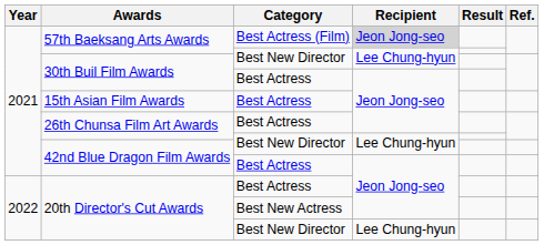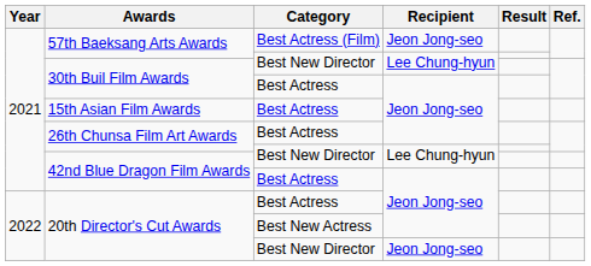57th Baeksang Arts Awards / Best Actress (Film) | Recipient: lightgrey background -> no background
20th Director's Cut Awards / Best New Director | Recipient: Lee Chung-hyun -> Jeon Jong-seo
